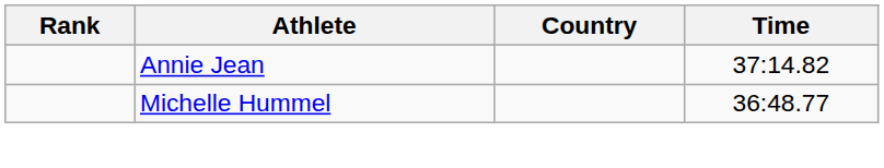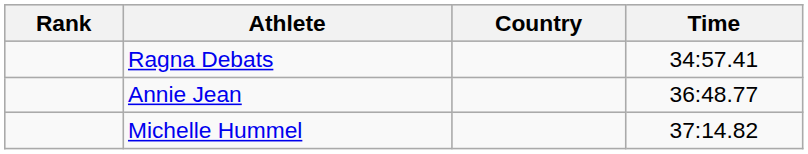+ row: Ragna Debats | 34:57.41
Annie Jean | Time: 37:14.82 -> 36:48.77
Michelle Hummel | Time: 36:48.77 -> 37:14.82
